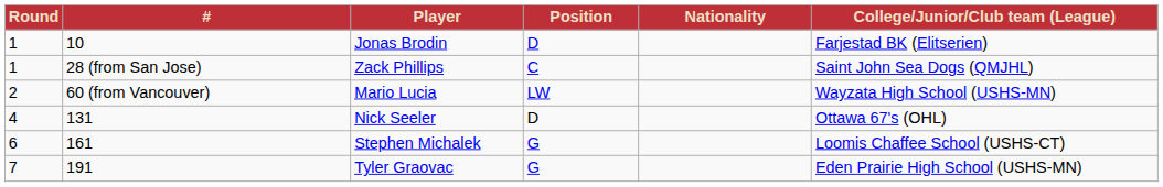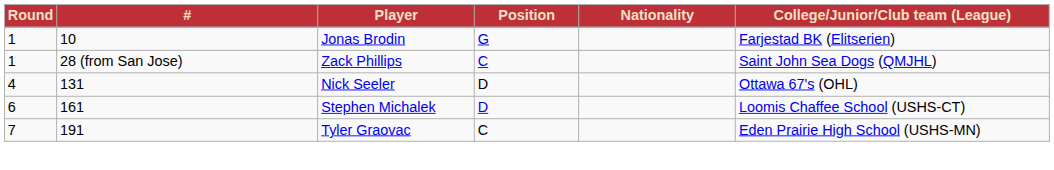Jonas Brodin | Position: D -> G
- row: 2 | 60 (from Vancouver) | Mario Lucia | LW | Wayzata High School (USHS-MN)
Stephen Michalek | Position: G -> D
Tyler Graovac | Position: G -> C
